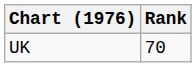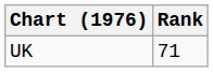UK | Rank: 70 -> 71
